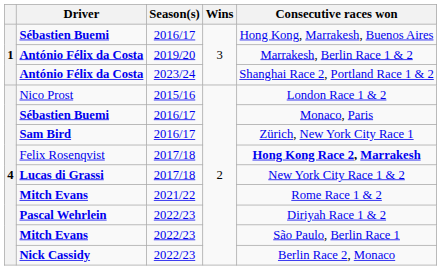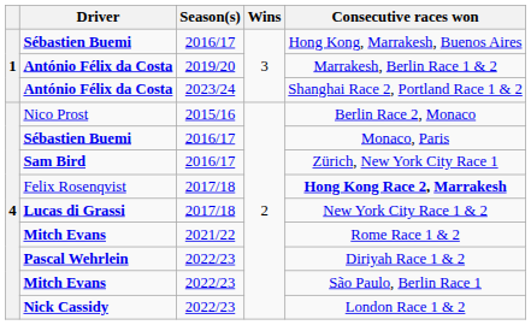Nico Prost | Consecutive races won: London Race 1 & 2 -> Berlin Race 2, Monaco
Nick Cassidy | Consecutive races won: Berlin Race 2, Monaco -> London Race 1 & 2
